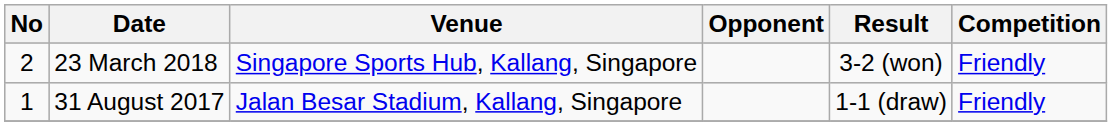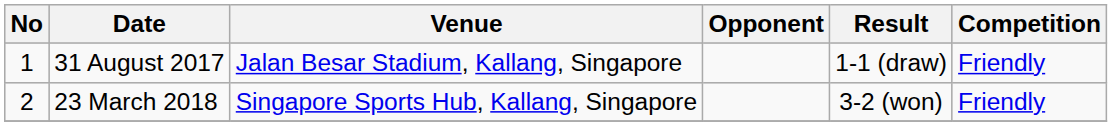rows swapped: 31 August 2017 <-> 23 March 2018
